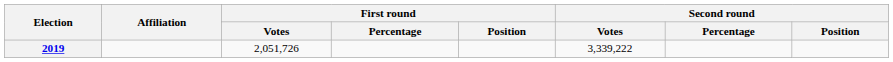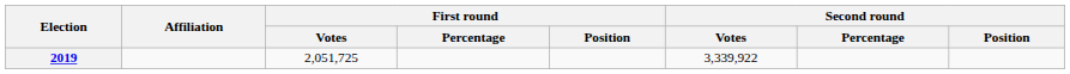2019 | First round / Votes: 2,051,726 -> 2,051,725
2019 | Second round / Votes: 3,339,222 -> 3,339,922
